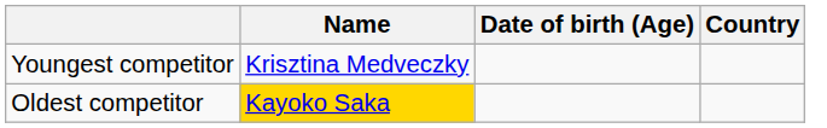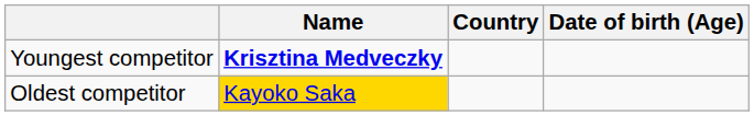columns swapped: Country <-> Date of birth (Age)
Youngest competitor | Name: normal -> bold
